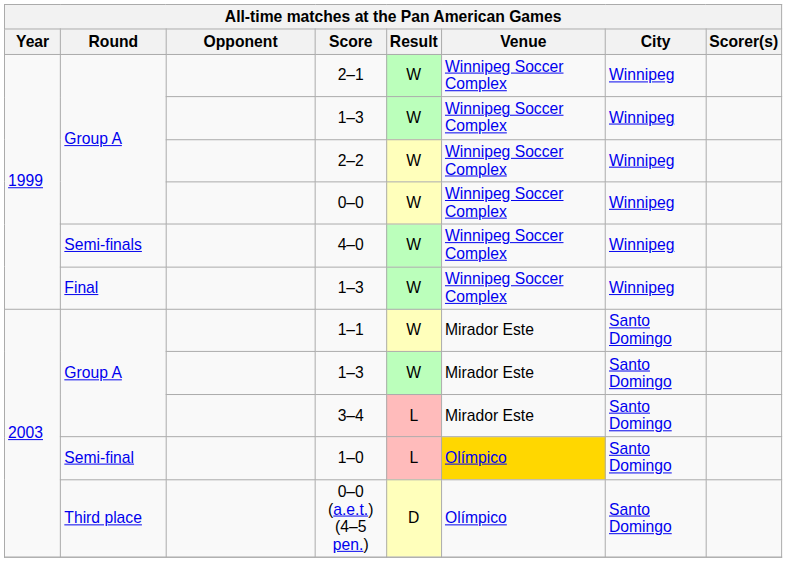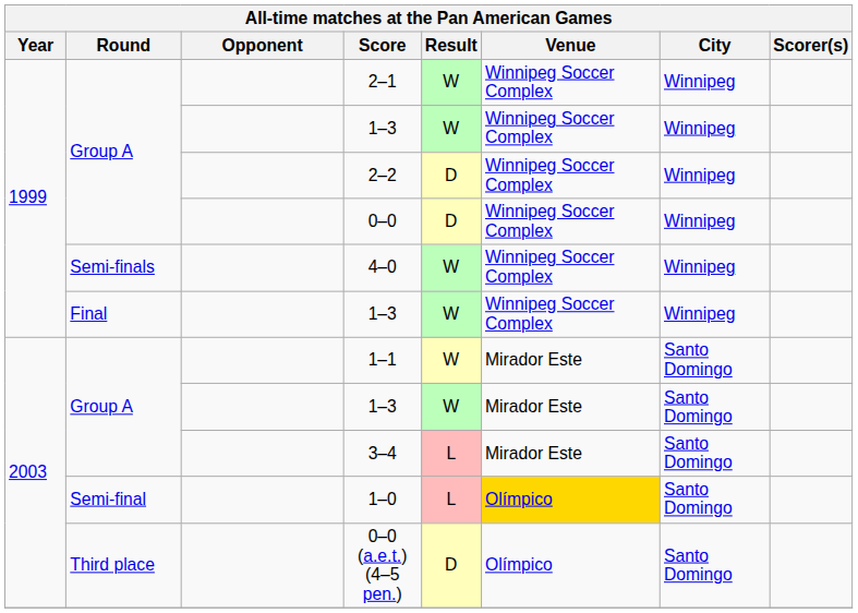2–2 | Result: W -> D
0–0 | Result: W -> D
